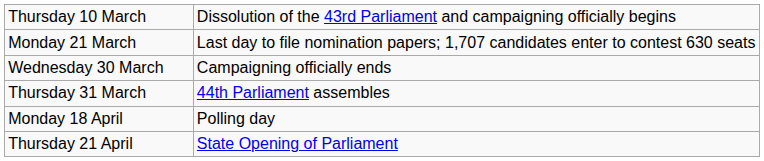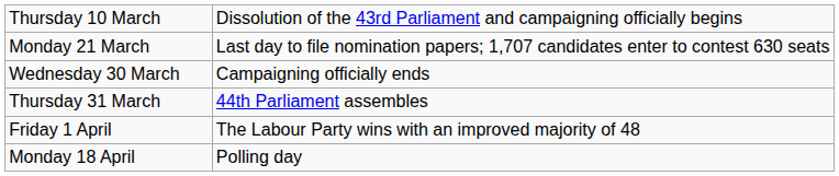+ row: Friday 1 April | The Labour Party wins with an improved majority of 48
- row: Thursday 21 April | State Opening of Parliament
